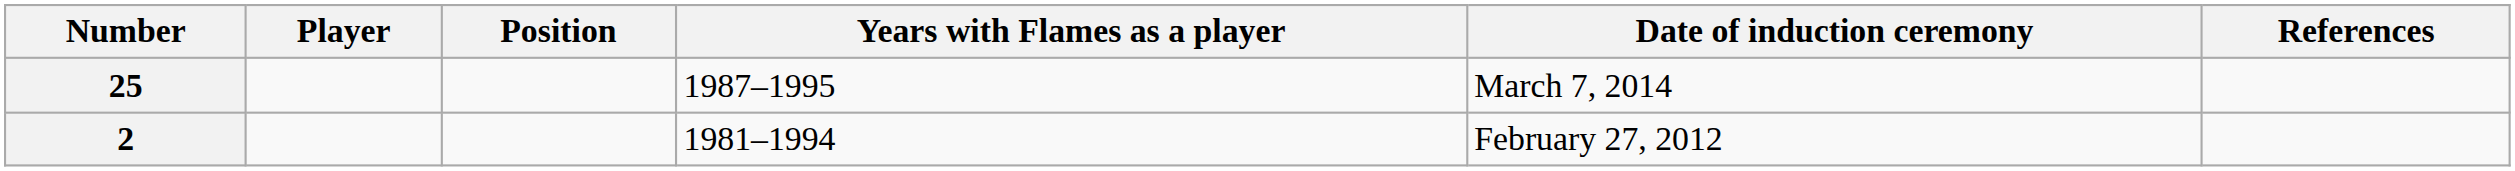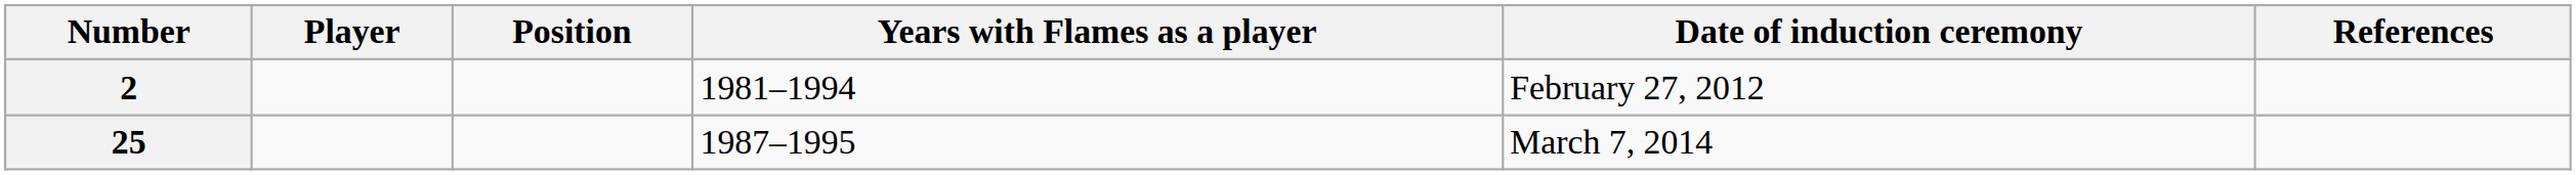rows swapped: 2 <-> 25
